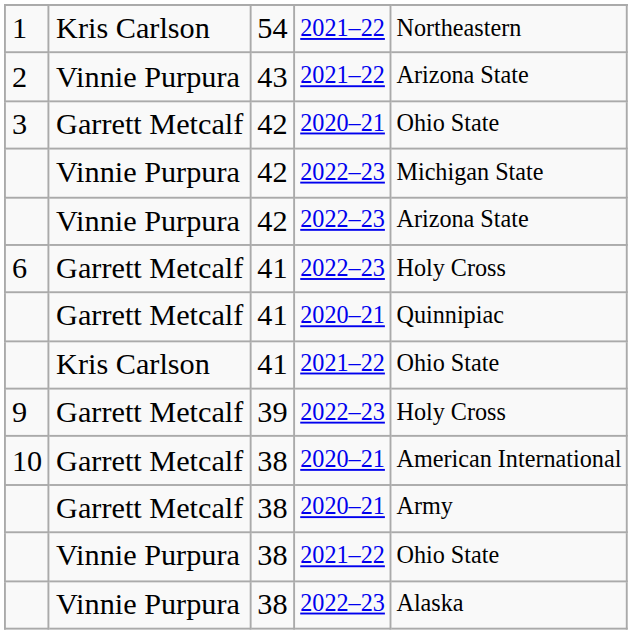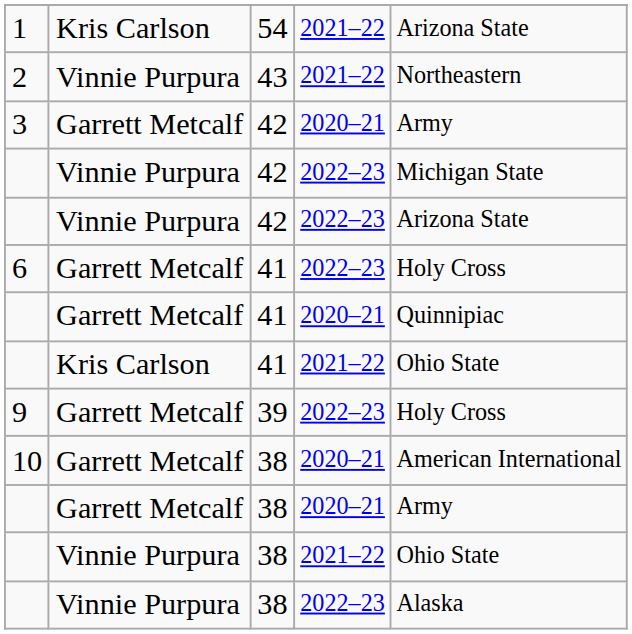1 | column 5: Northeastern -> Arizona State
2 | column 5: Arizona State -> Northeastern
3 | column 5: Ohio State -> Army
